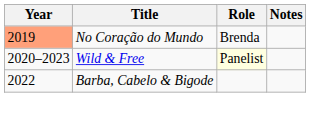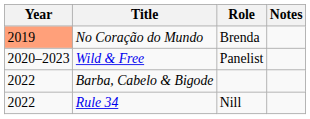Wild & Free | Role: lightyellow background -> no background
+ row: 2022 | Rule 34 | Nill
